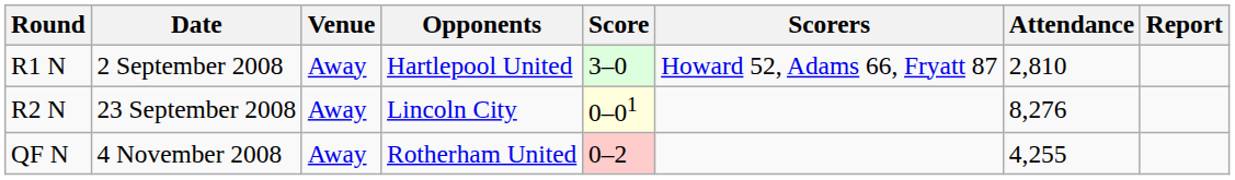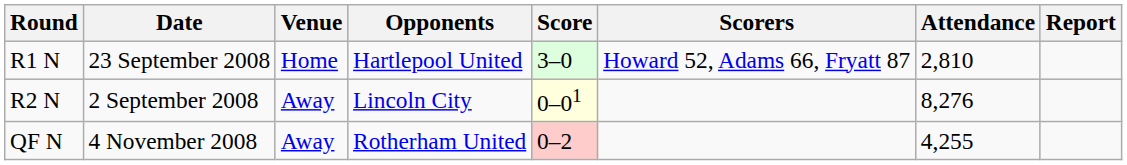R1 N | Date: 2 September 2008 -> 23 September 2008
R1 N | Venue: Away -> Home
R2 N | Date: 23 September 2008 -> 2 September 2008
